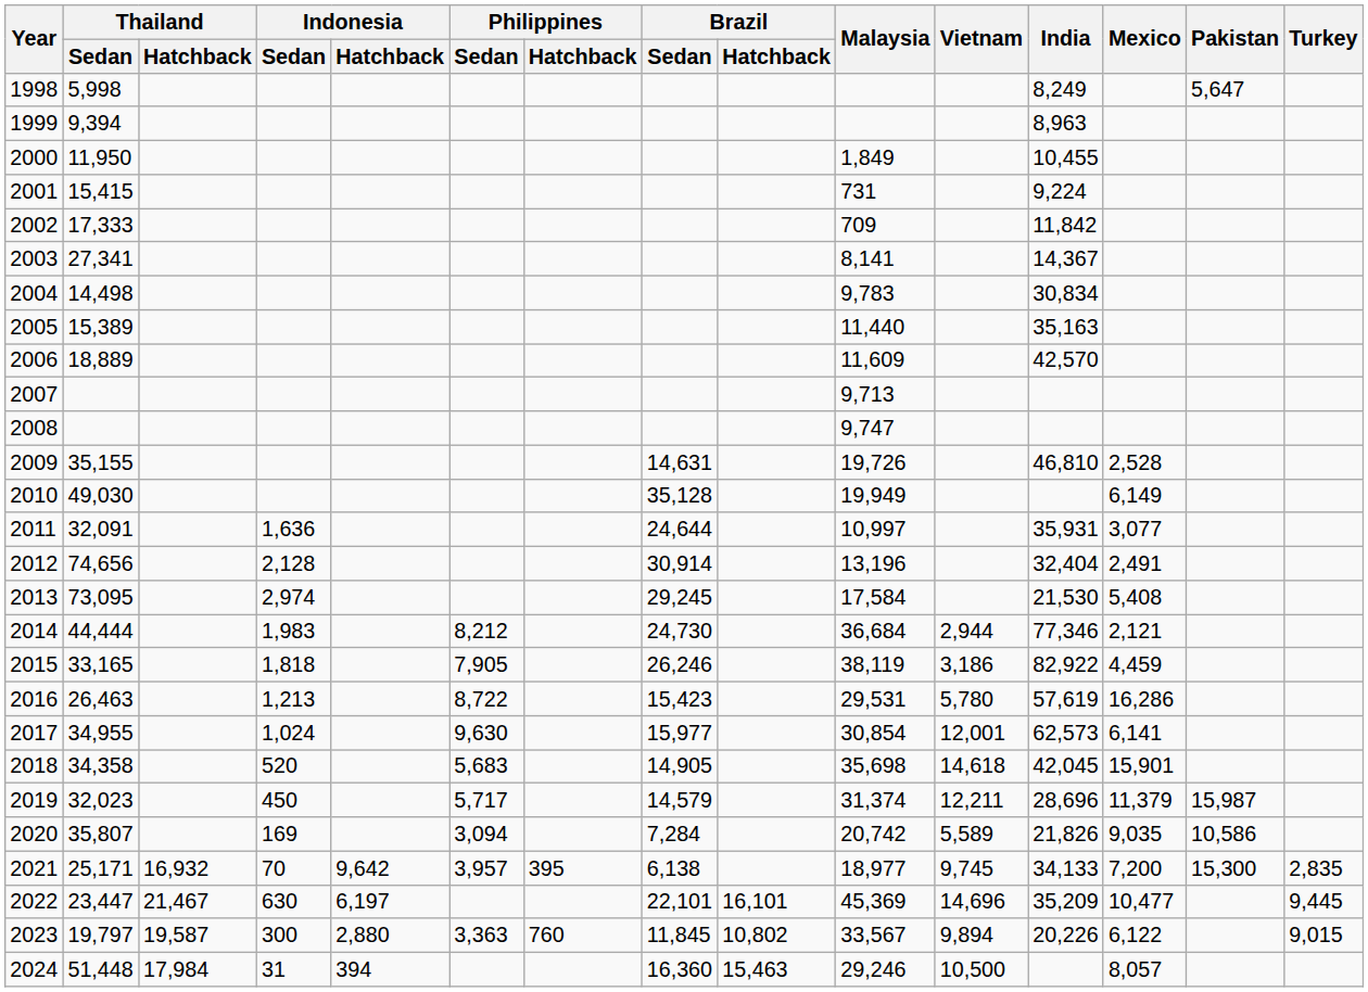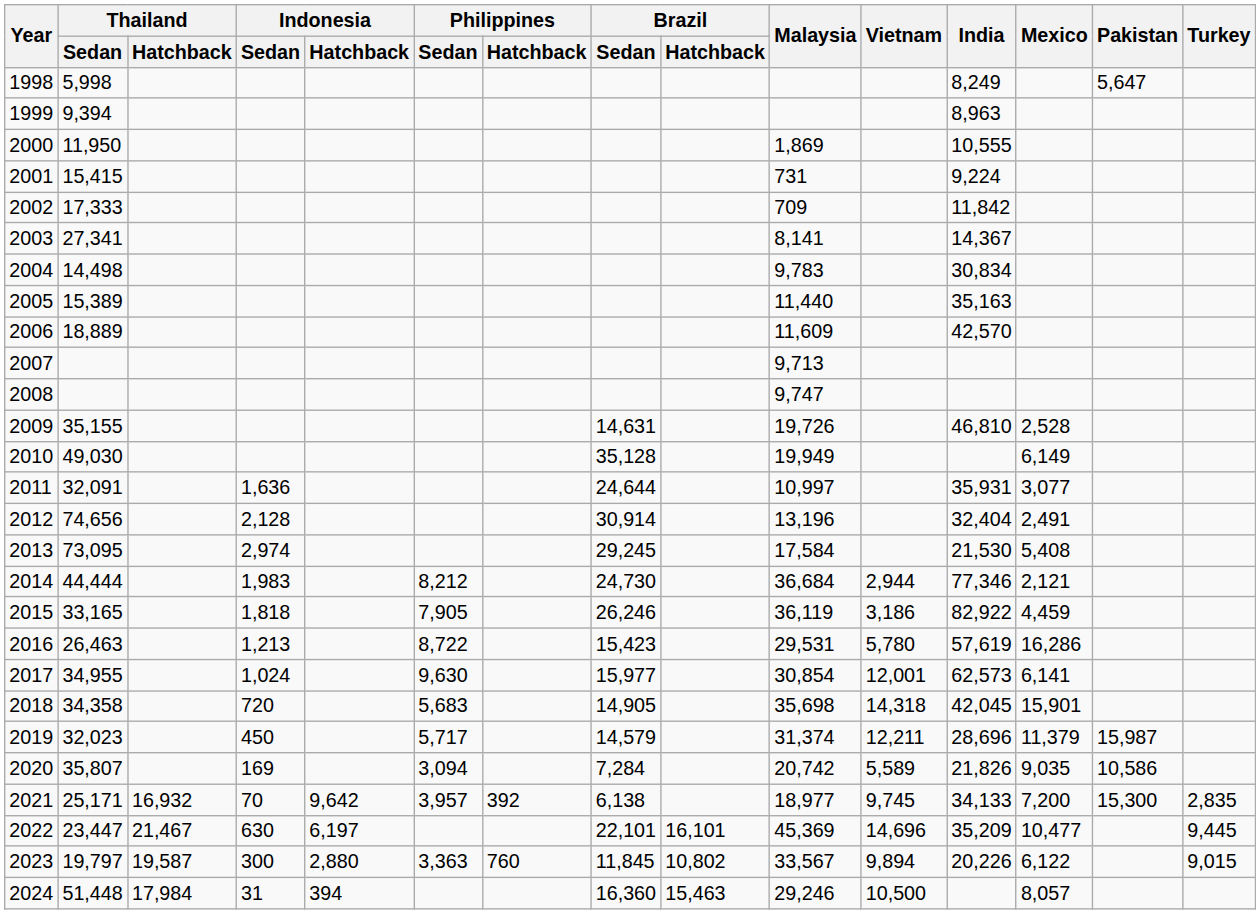2000 | Malaysia: 1,849 -> 1,869
2000 | India: 10,455 -> 10,555
2015 | Malaysia: 38,119 -> 36,119
2018 | Indonesia / Sedan: 520 -> 720
2018 | Vietnam: 14,618 -> 14,318
2021 | Philippines / Hatchback: 395 -> 392
